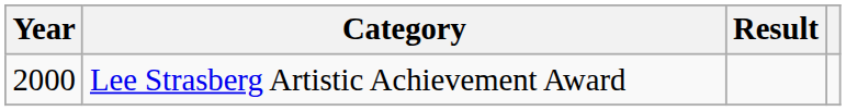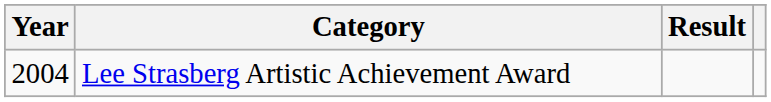Lee Strasberg Artistic Achievement Award | Year: 2000 -> 2004
